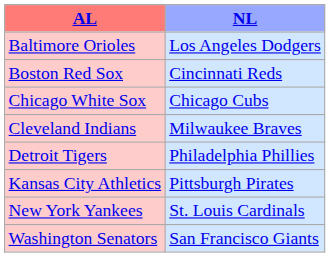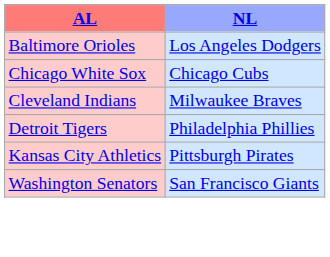- row: Boston Red Sox | Cincinnati Reds
- row: New York Yankees | St. Louis Cardinals
